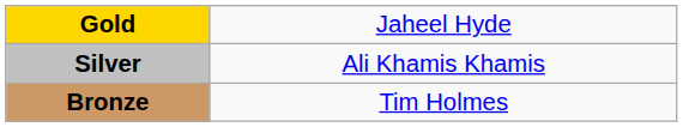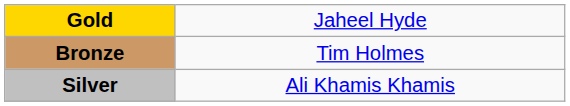rows swapped: Silver <-> Bronze
